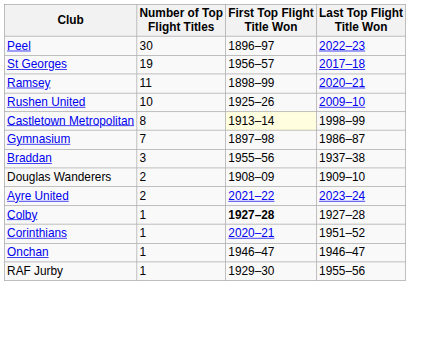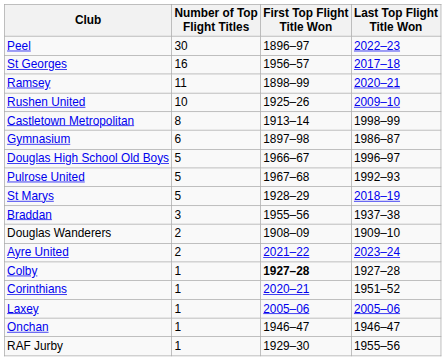St Georges | Number of Top Flight Titles: 19 -> 16
Castletown Metropolitan | First Top Flight Title Won: lightyellow background -> no background
Gymnasium | Number of Top Flight Titles: 7 -> 6
+ row: Douglas High School Old Boys | 5 | 1966–67 | 1996–97
+ row: Pulrose United | 5 | 1967–68 | 1992–93
+ row: St Marys | 5 | 1928–29 | 2018–19
+ row: Laxey | 1 | 2005–06 | 2005–06
